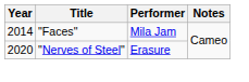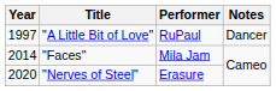+ row: 1997 | "A Little Bit of Love" | RuPaul | Dancer
